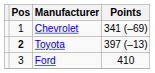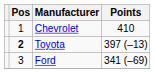Chevrolet | Points: 341 (–69) -> 410
Ford | Points: 410 -> 341 (–69)
